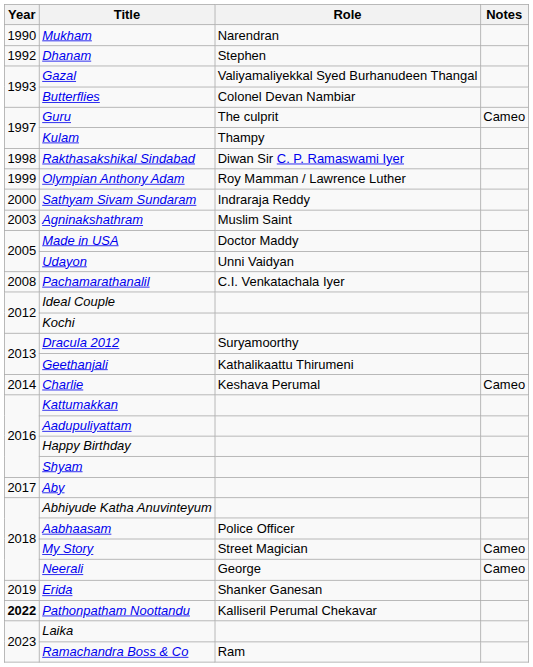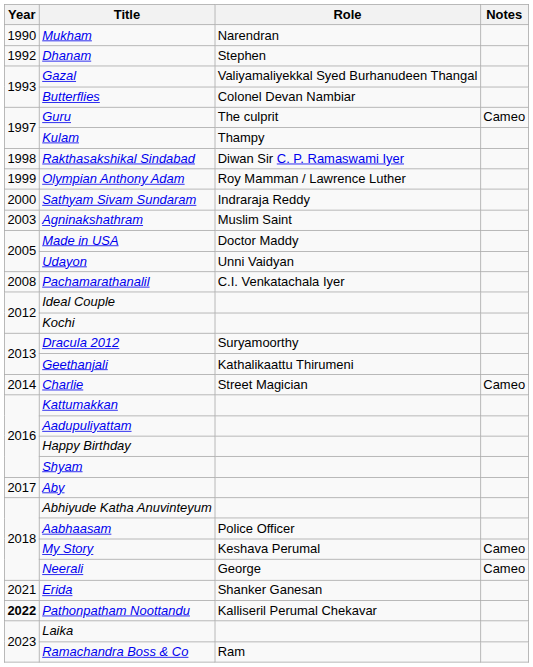Charlie | Role: Keshava Perumal -> Street Magician
My Story | Role: Street Magician -> Keshava Perumal
Erida | Year: 2019 -> 2021
